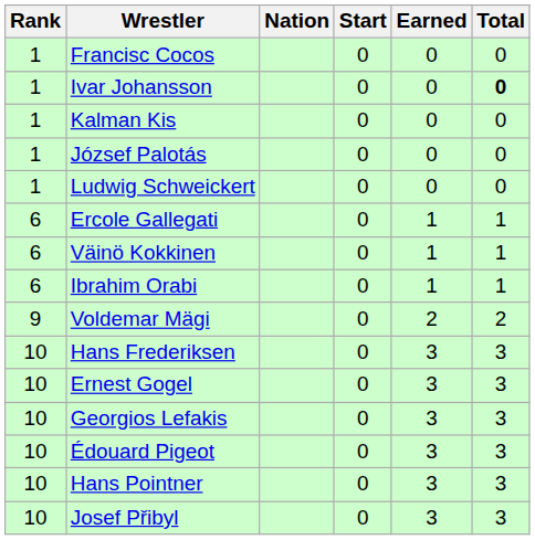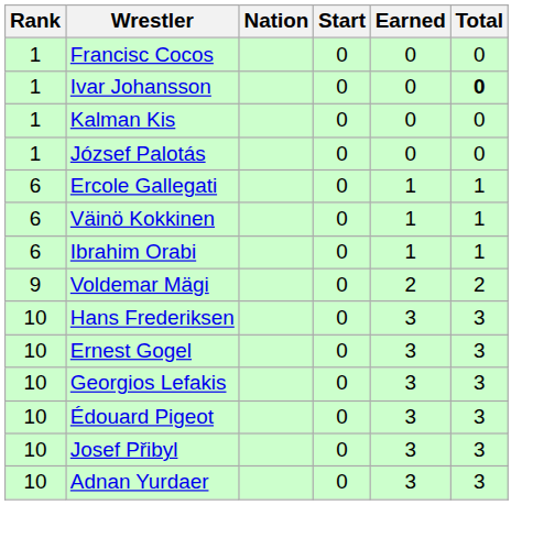- row: 1 | Ludwig Schweickert | 0 | 0 | 0
- row: 10 | Hans Pointner | 0 | 3 | 3
+ row: 10 | Adnan Yurdaer | 0 | 3 | 3
